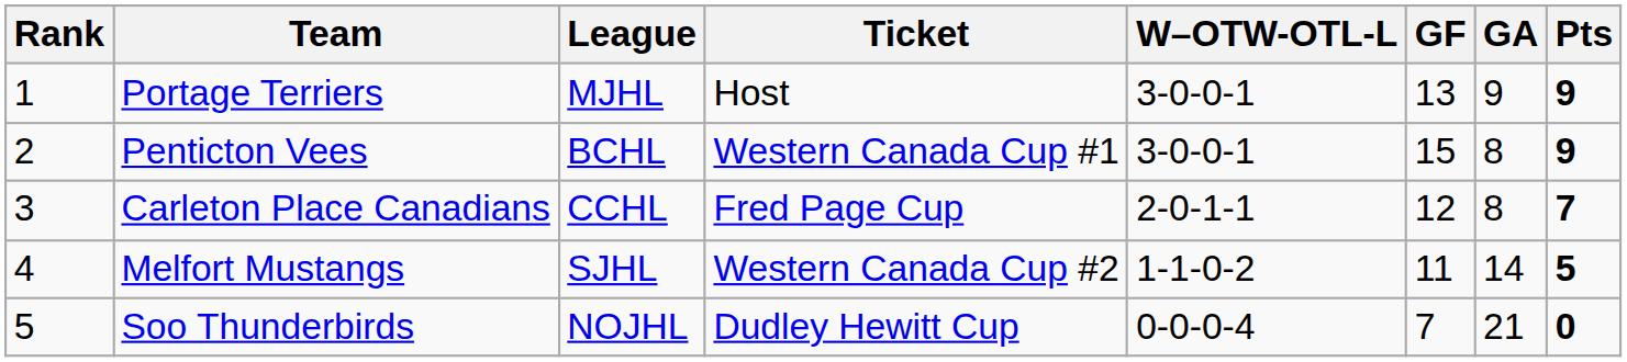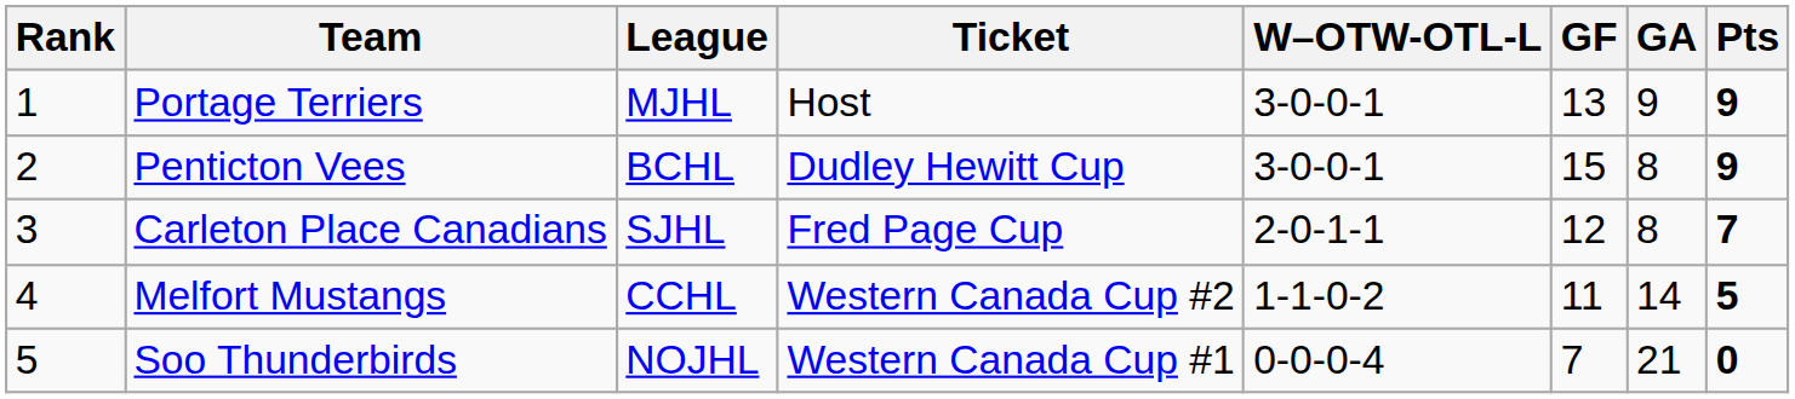Penticton Vees | Ticket: Western Canada Cup #1 -> Dudley Hewitt Cup
Carleton Place Canadians | League: CCHL -> SJHL
Melfort Mustangs | League: SJHL -> CCHL
Soo Thunderbirds | Ticket: Dudley Hewitt Cup -> Western Canada Cup #1
